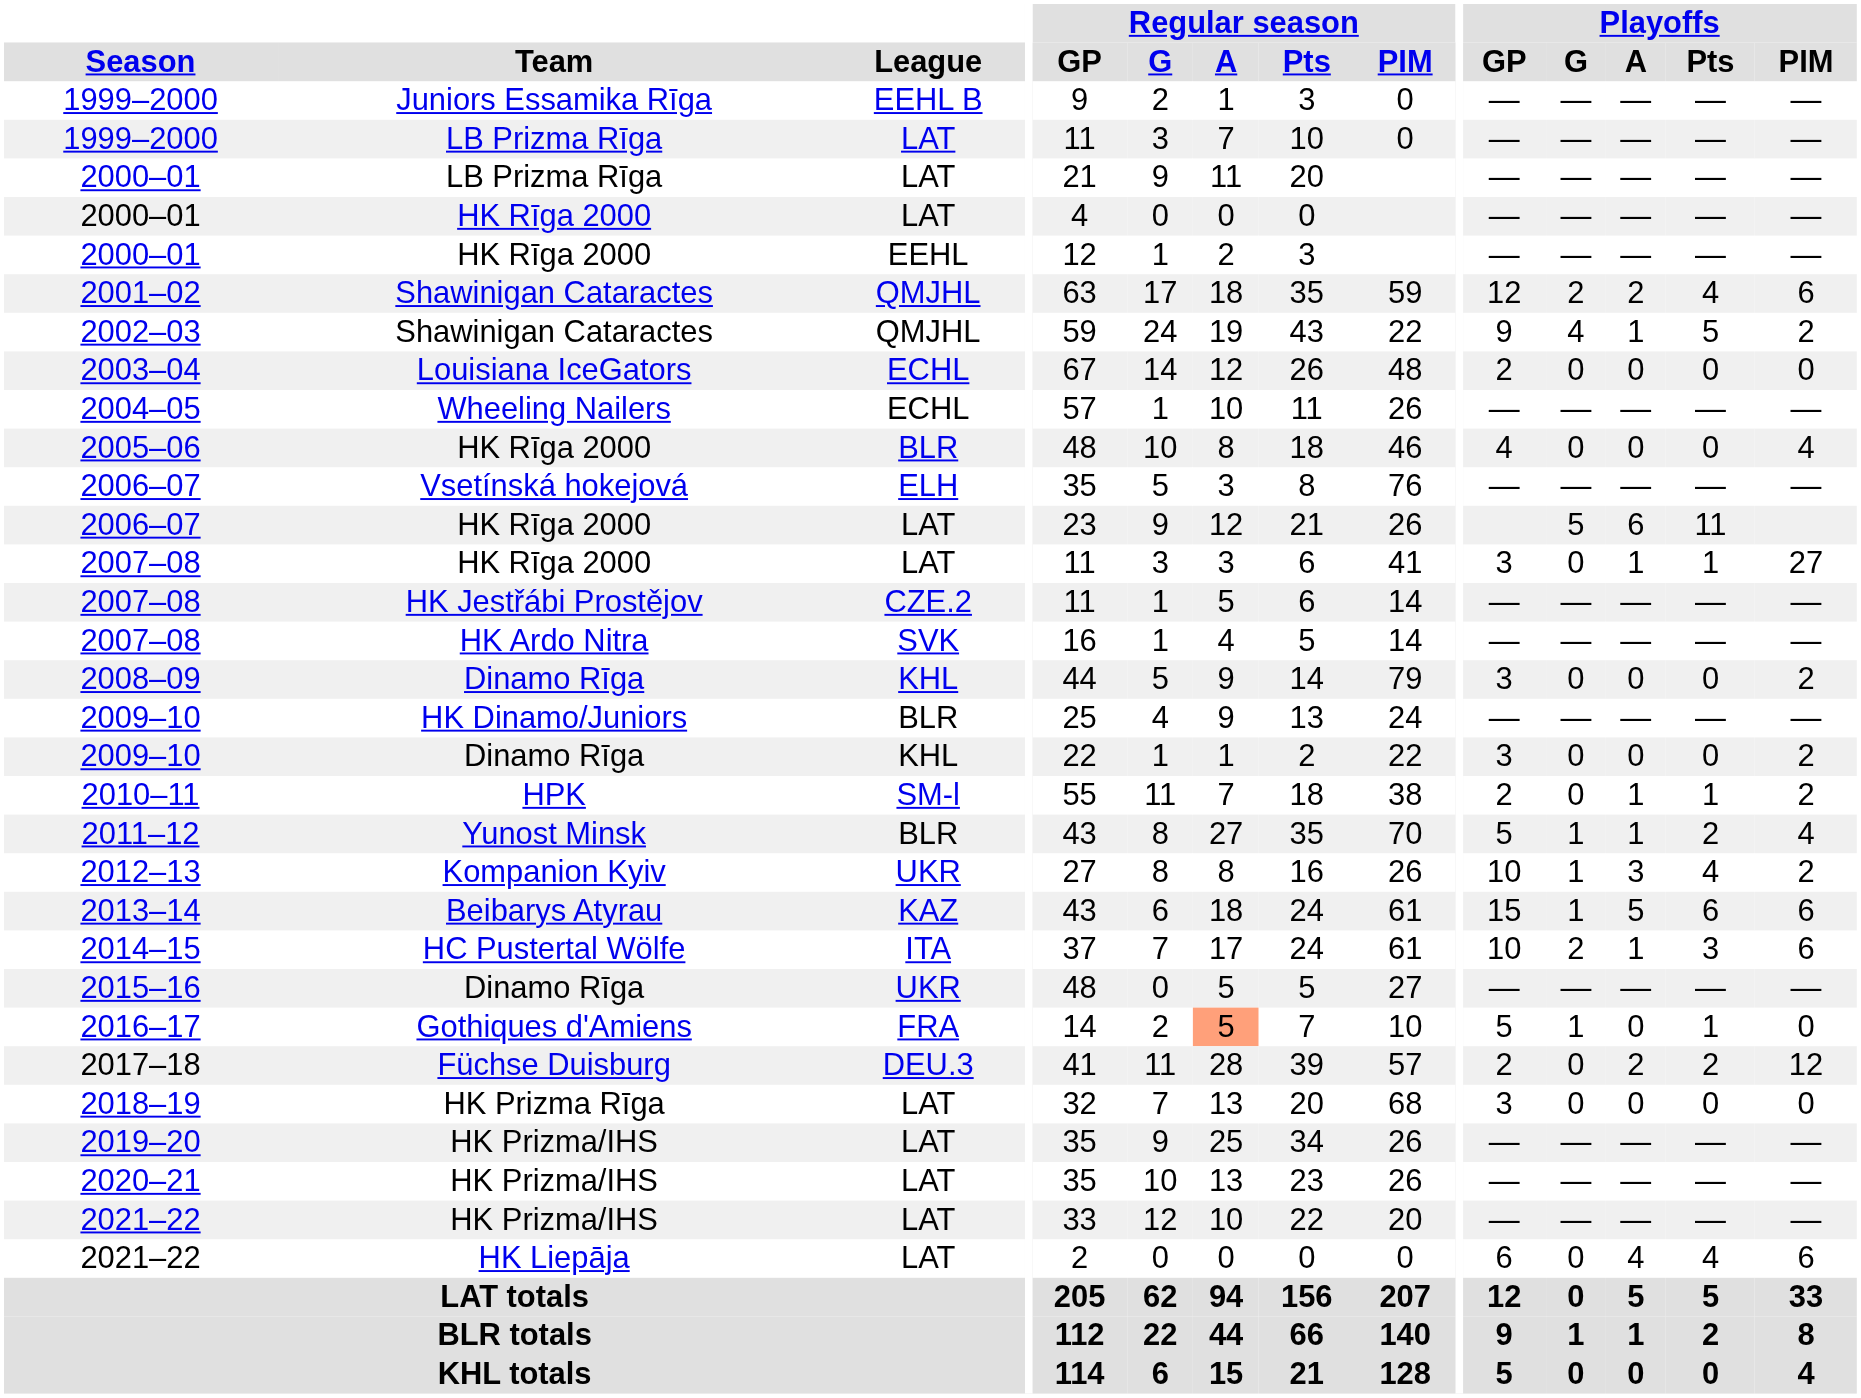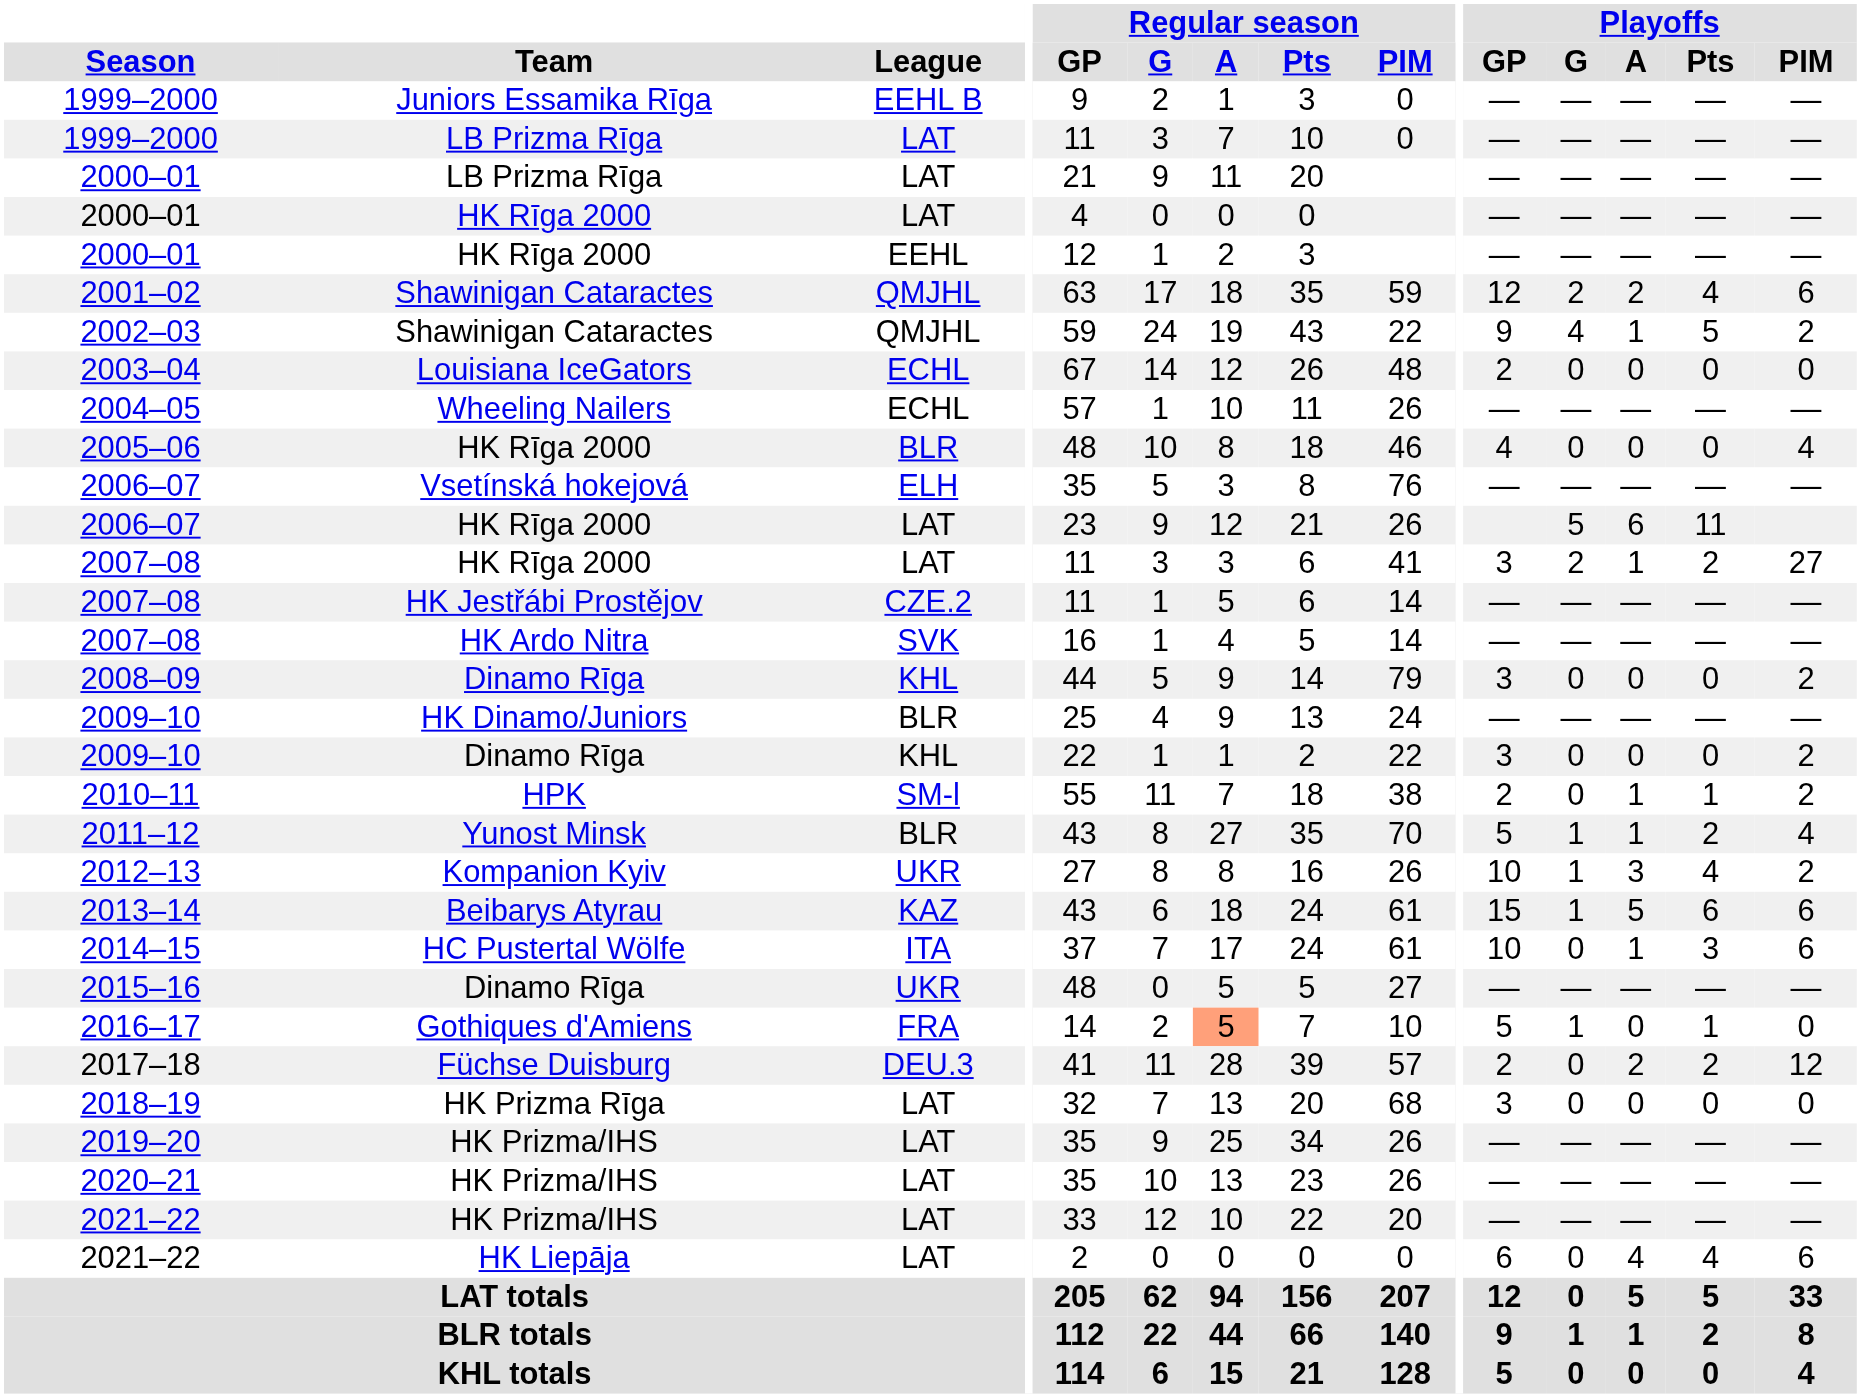2007–08 / HK Rīga 2000 | Playoffs / G: 0 -> 2
2007–08 / HK Rīga 2000 | Playoffs / Pts: 1 -> 2
2014–15 | Playoffs / G: 2 -> 0
